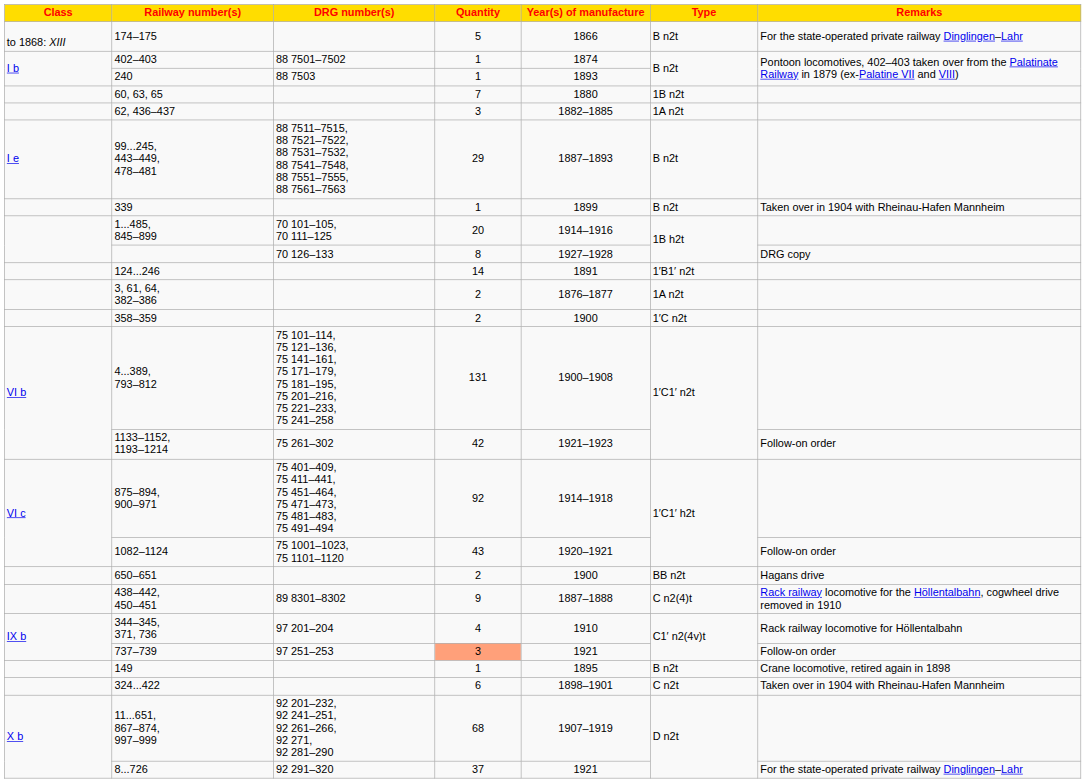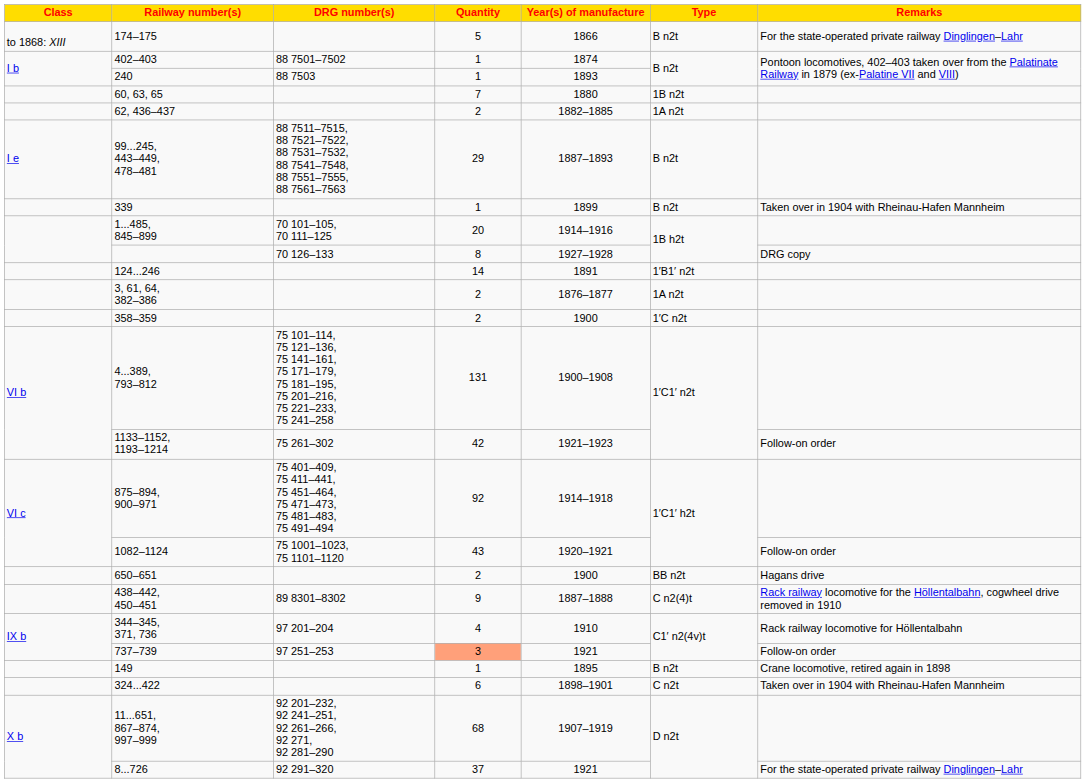62, 436–437 | Quantity: 3 -> 2
